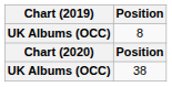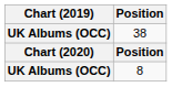rows swapped: 8 <-> 38
